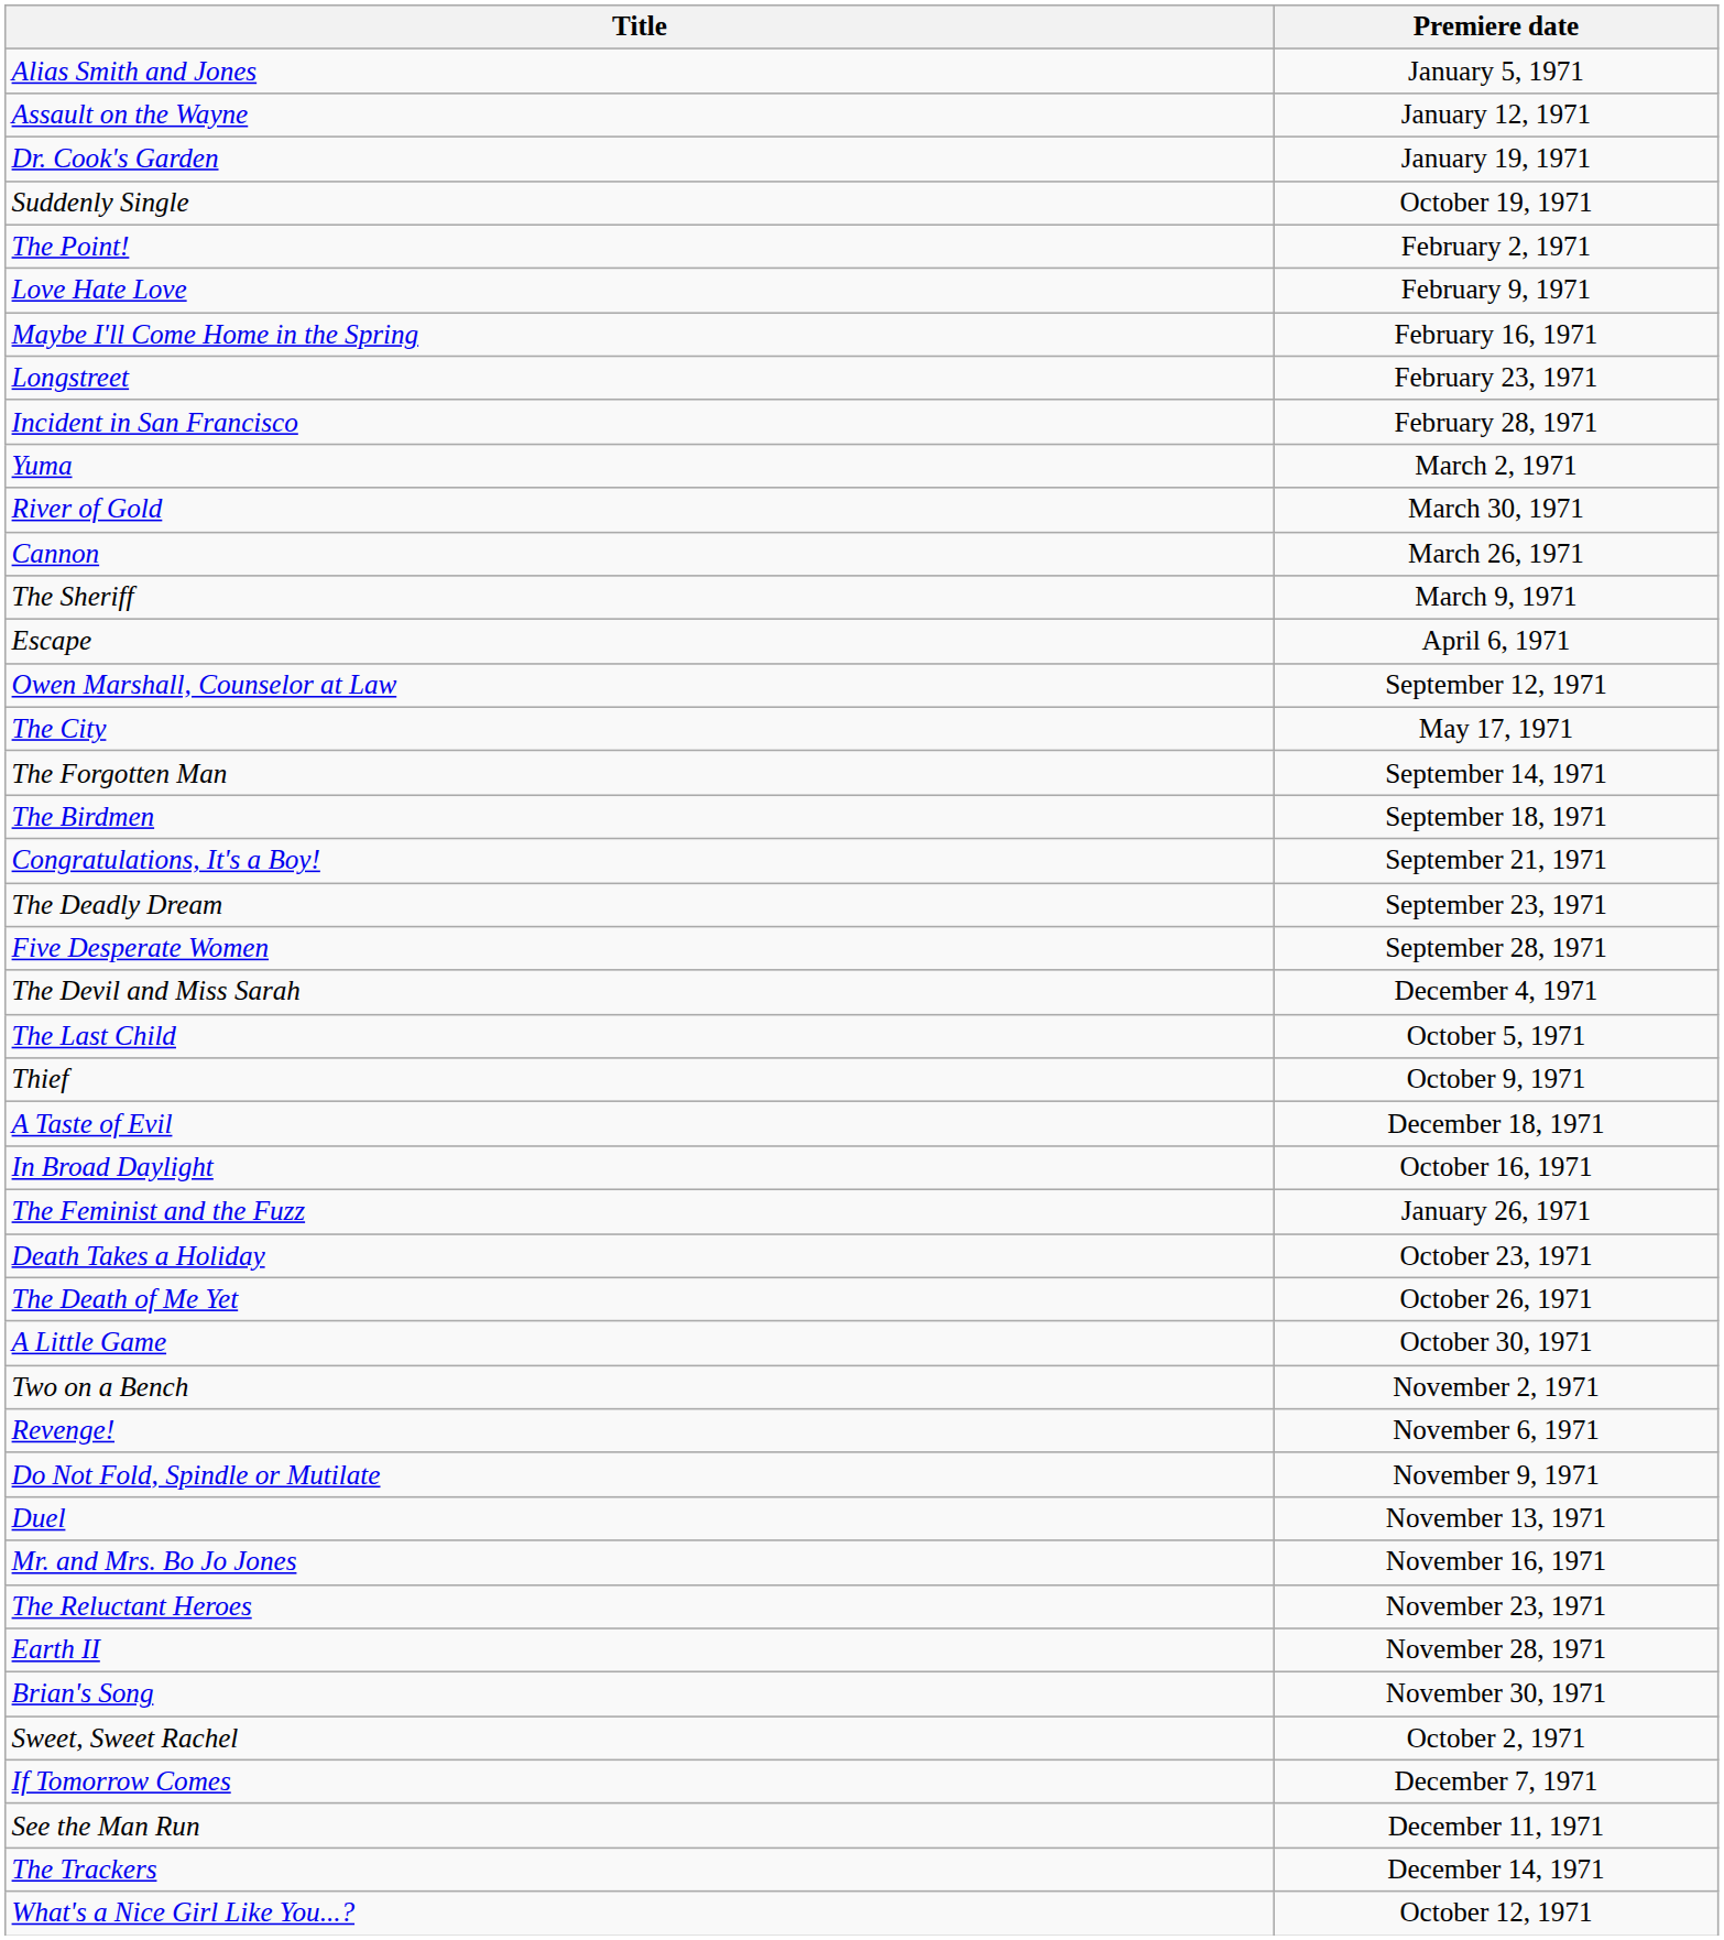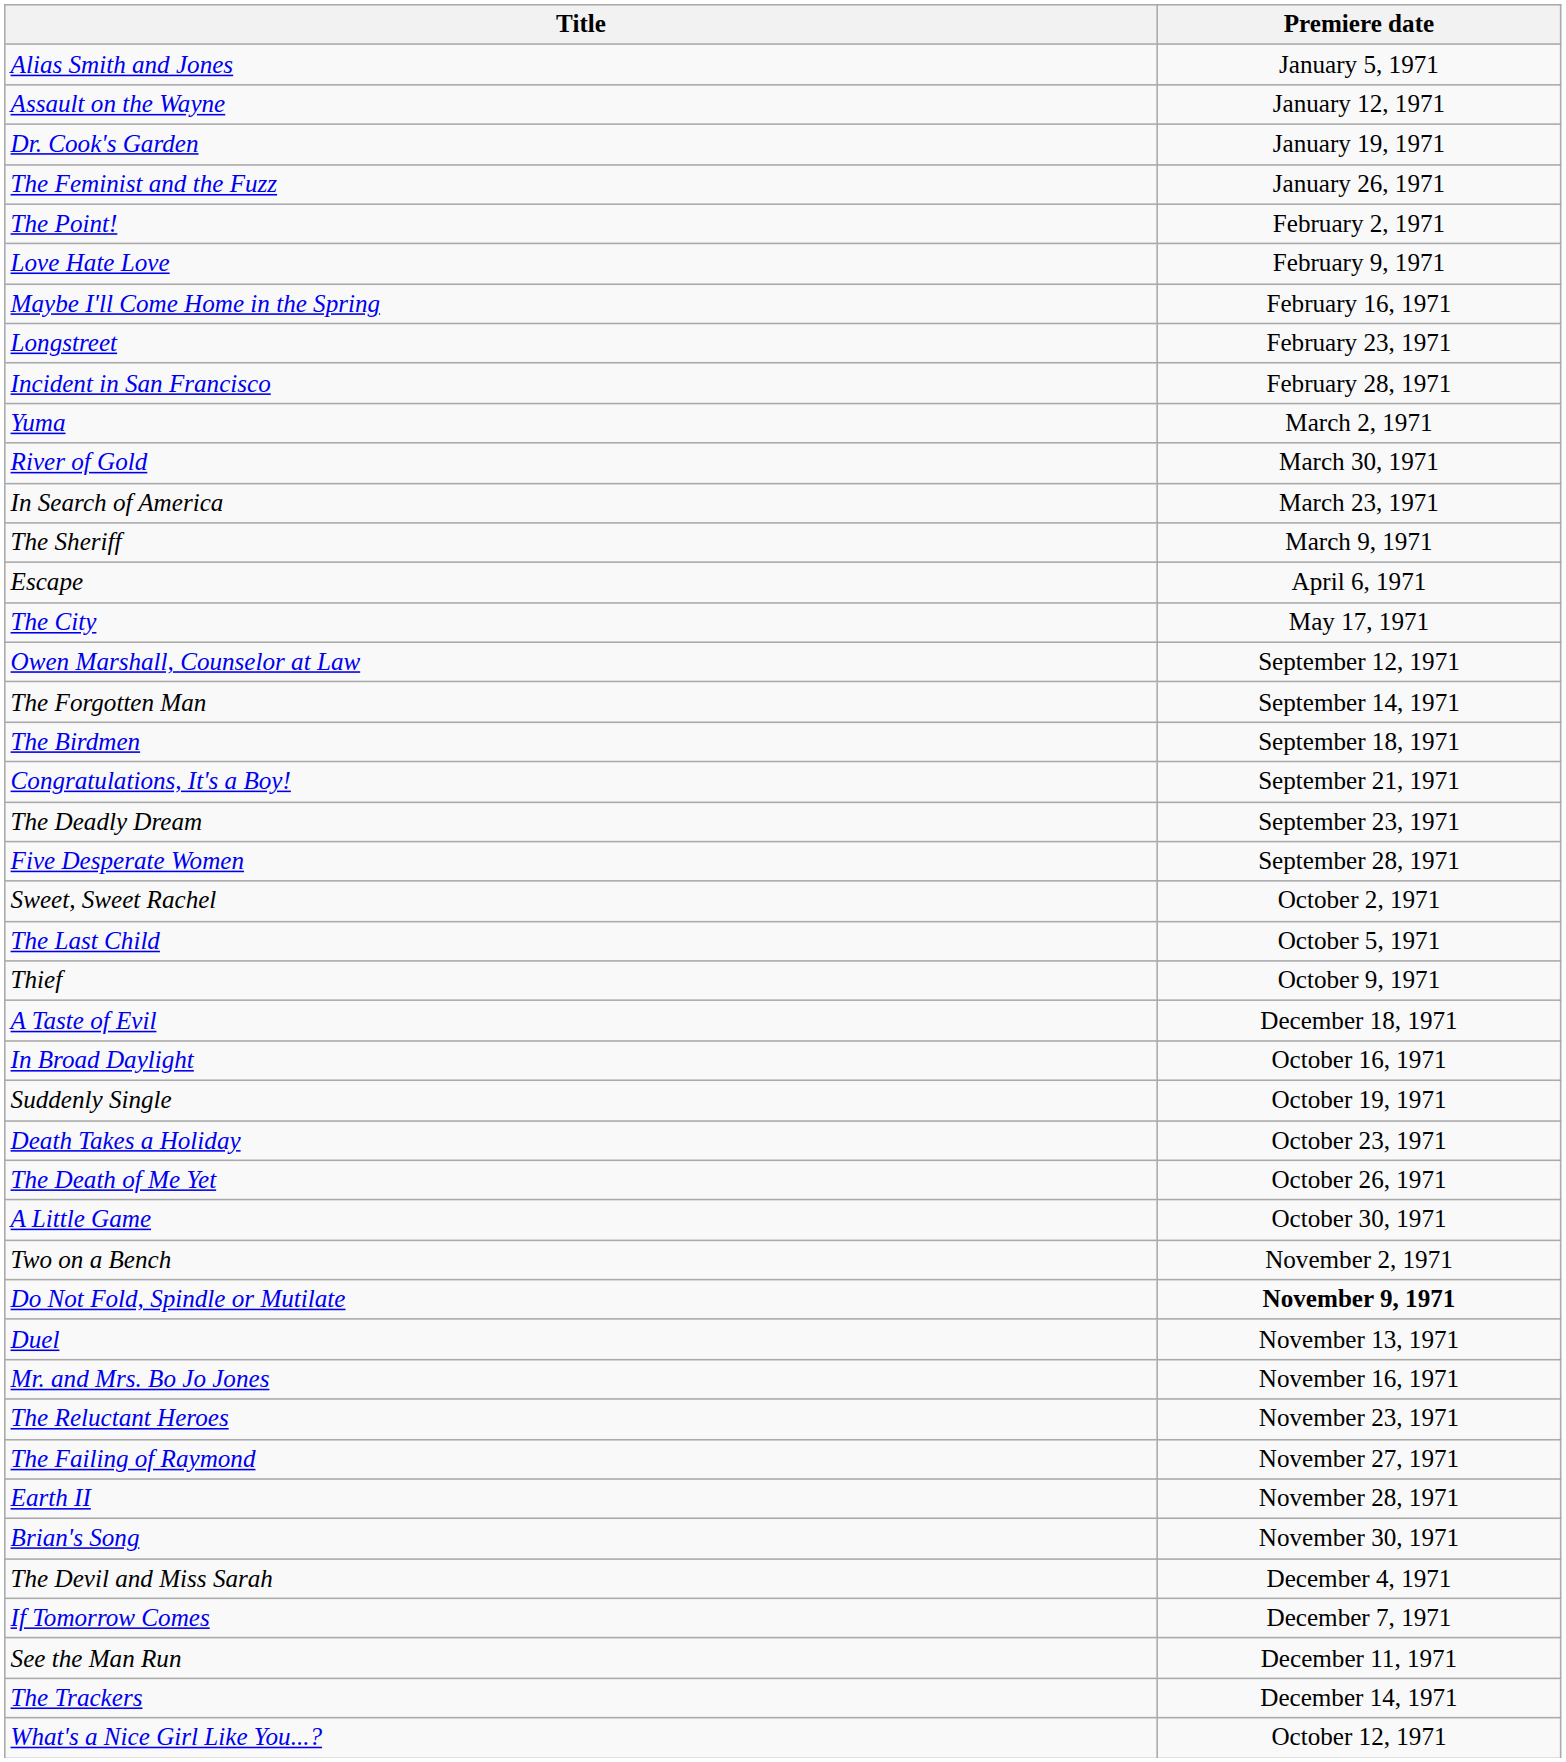rows swapped: The Feminist and the Fuzz <-> Suddenly Single
+ row: In Search of America | March 23, 1971
- row: Cannon | March 26, 1971
rows swapped: The City <-> Owen Marshall, Counselor at Law
rows swapped: Sweet, Sweet Rachel <-> The Devil and Miss Sarah
- row: Revenge! | November 6, 1971
Do Not Fold, Spindle or Mutilate | Premiere date: normal -> bold
+ row: The Failing of Raymond | November 27, 1971
